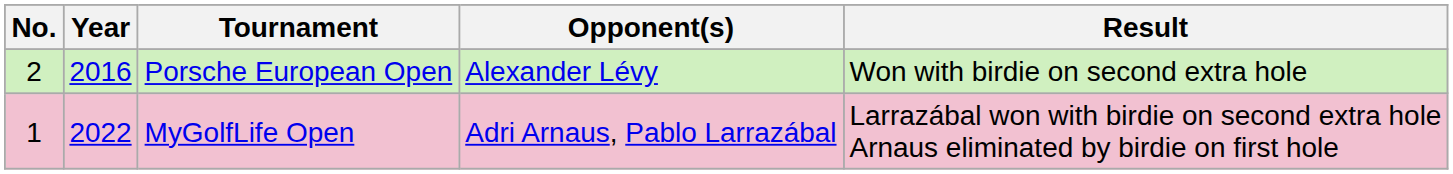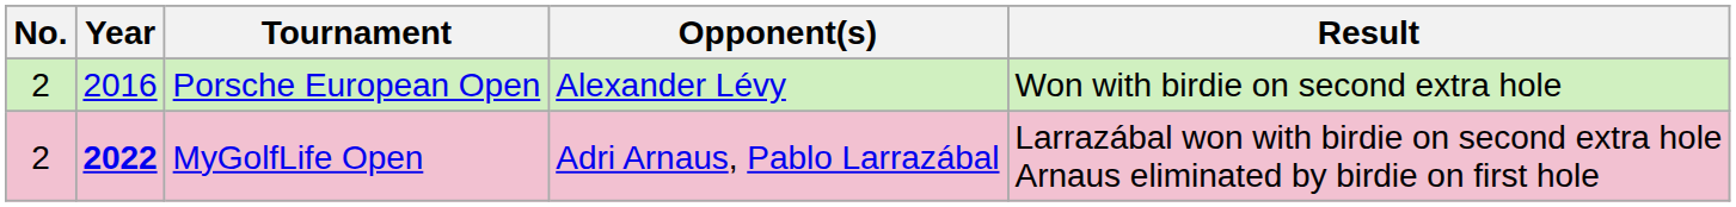MyGolfLife Open | No.: 1 -> 2
MyGolfLife Open | Year: normal -> bold
